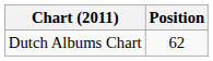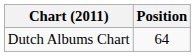Dutch Albums Chart | Position: 62 -> 64
